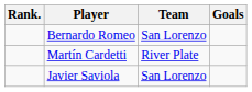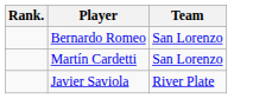- column: Goals
Martín Cardetti | Team: River Plate -> San Lorenzo
Javier Saviola | Team: San Lorenzo -> River Plate
